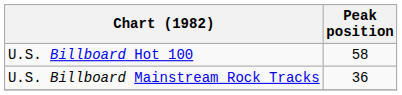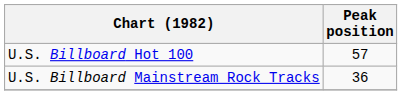U.S. Billboard Hot 100 | Peak position: 58 -> 57
